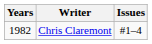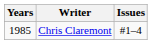Chris Claremont | Years: 1982 -> 1985
